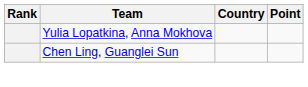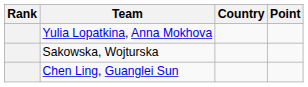+ row: Sakowska, Wojturska
